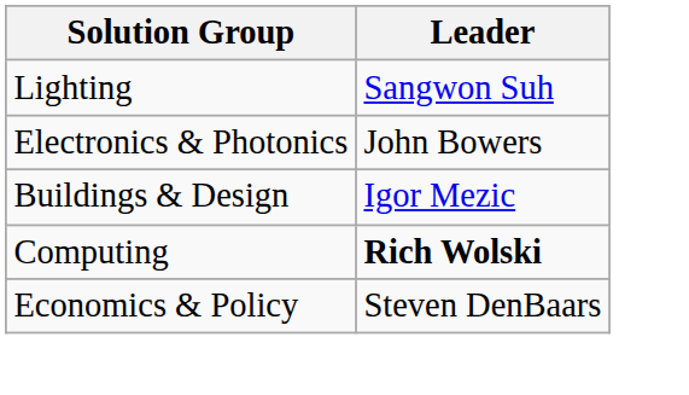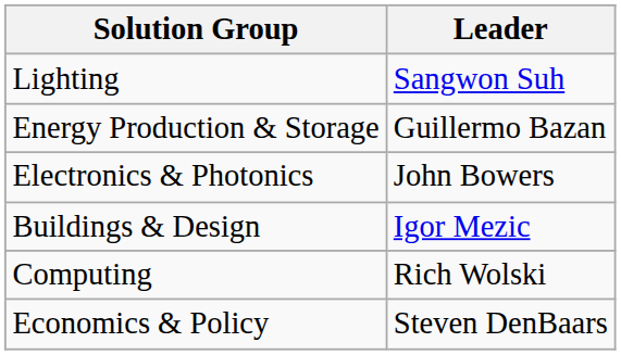+ row: Energy Production & Storage | Guillermo Bazan
Computing | Leader: bold -> normal
